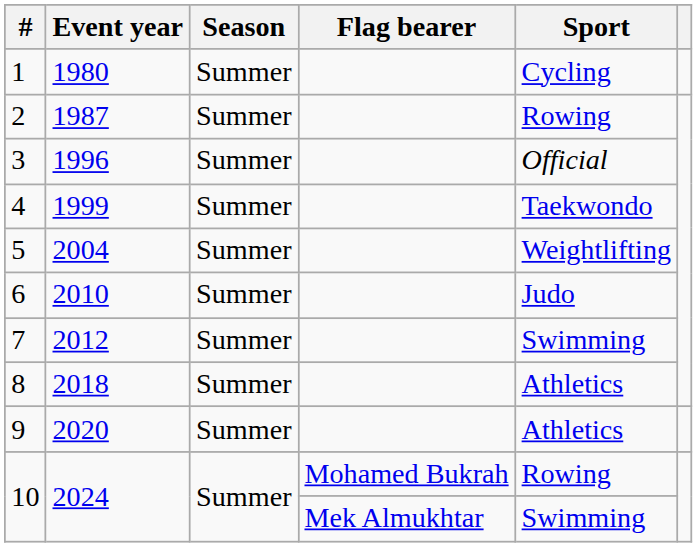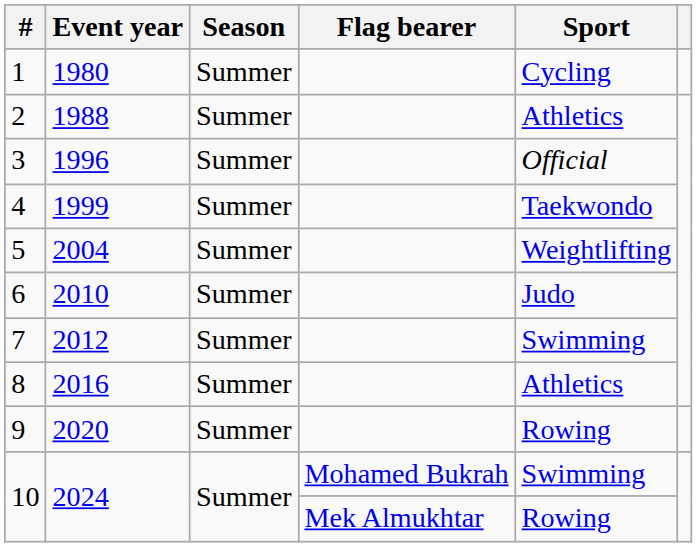2 | Event year: 1987 -> 1988
2 | Sport: Rowing -> Athletics
8 | Event year: 2018 -> 2016
9 | Sport: Athletics -> Rowing
10 / Mohamed Bukrah | Sport: Rowing -> Swimming
10 / Mek Almukhtar | Sport: Swimming -> Rowing
